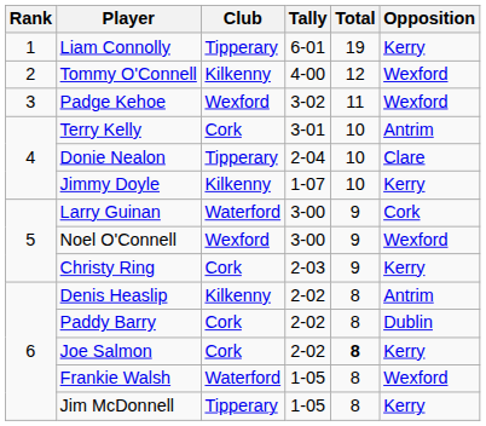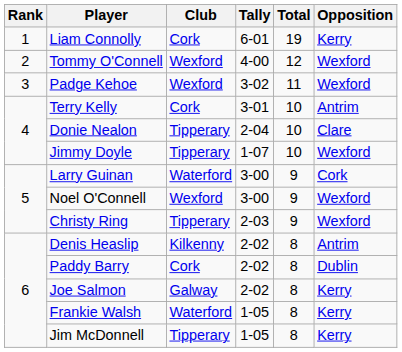Liam Connolly | Club: Tipperary -> Cork
Tommy O'Connell | Club: Kilkenny -> Wexford
Jimmy Doyle | Club: Kilkenny -> Tipperary
Jimmy Doyle | Opposition: Kerry -> Wexford
Christy Ring | Club: Cork -> Tipperary
Christy Ring | Opposition: Kerry -> Wexford
Joe Salmon | Club: Cork -> Galway
Joe Salmon | Total: bold -> normal
Frankie Walsh | Opposition: Wexford -> Kerry
